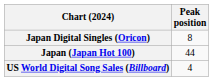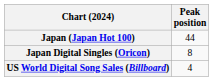rows swapped: Japan (Japan Hot 100) <-> Japan Digital Singles (Oricon)
